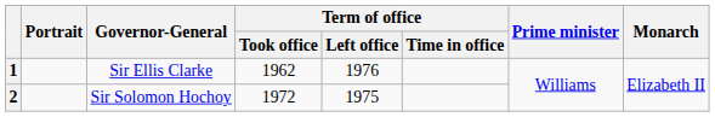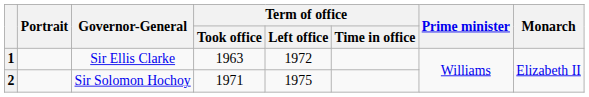1 | Term of office / Took office: 1962 -> 1963
1 | Term of office / Left office: 1976 -> 1972
2 | Term of office / Took office: 1972 -> 1971
